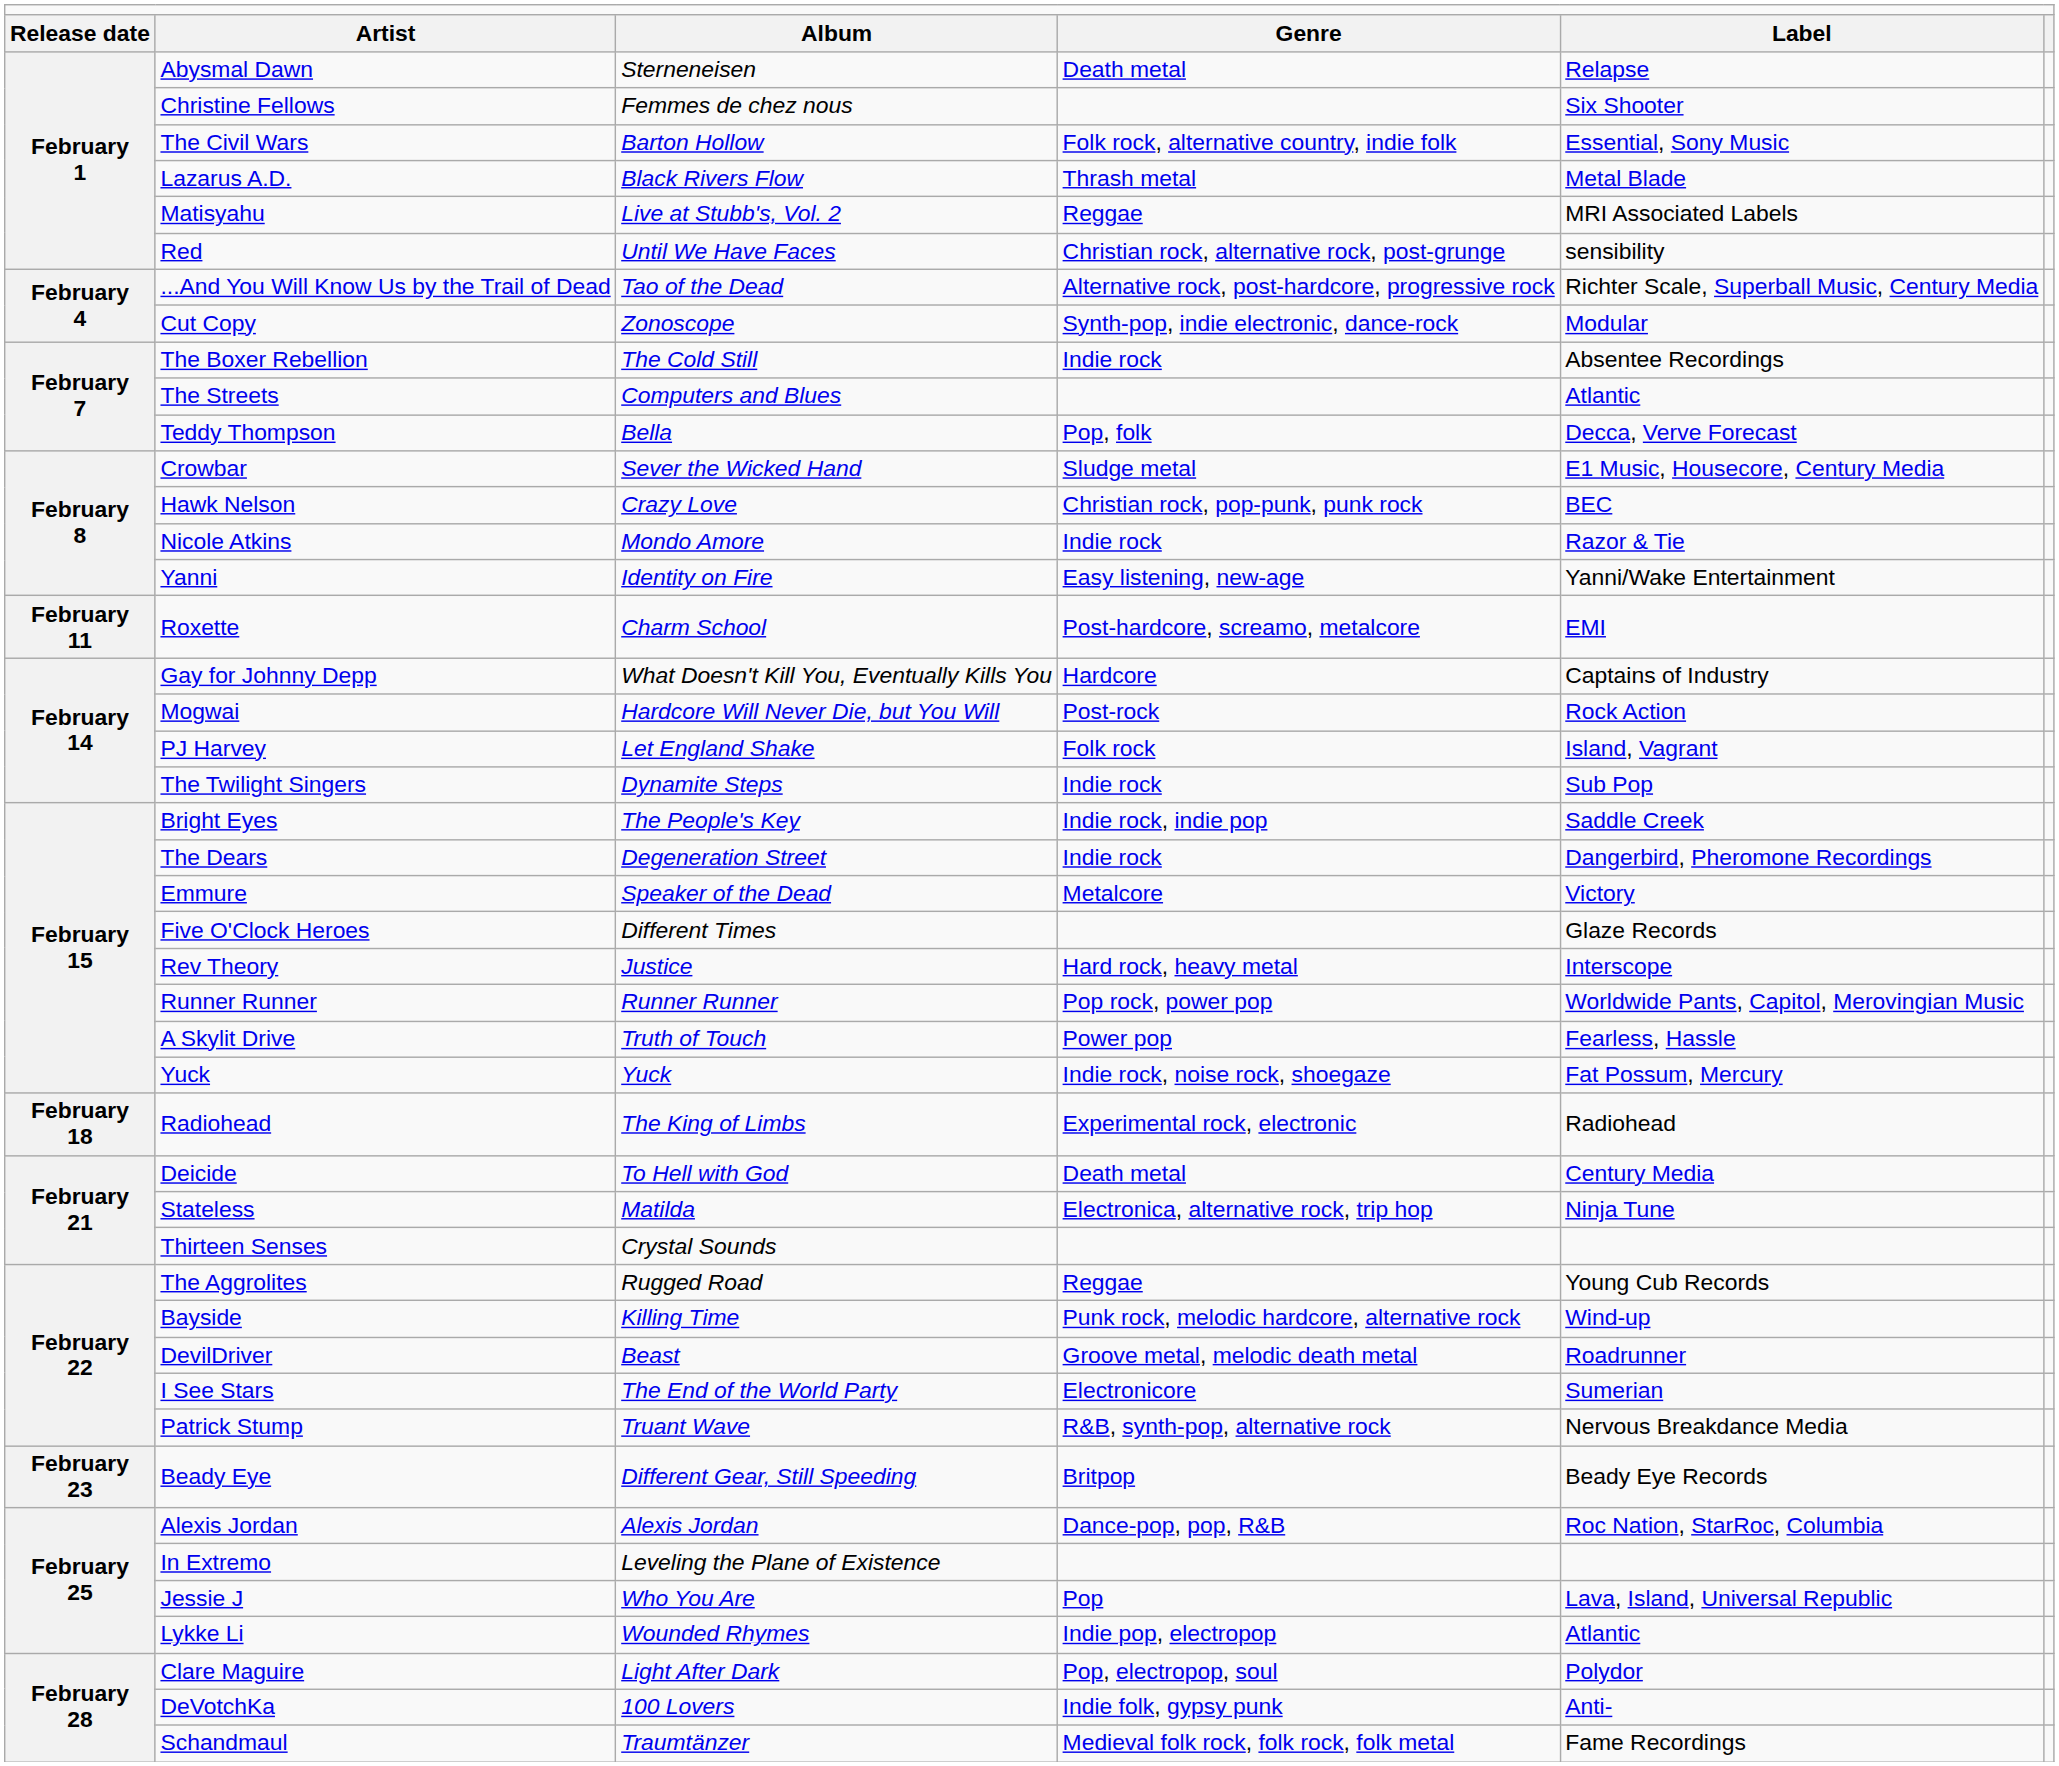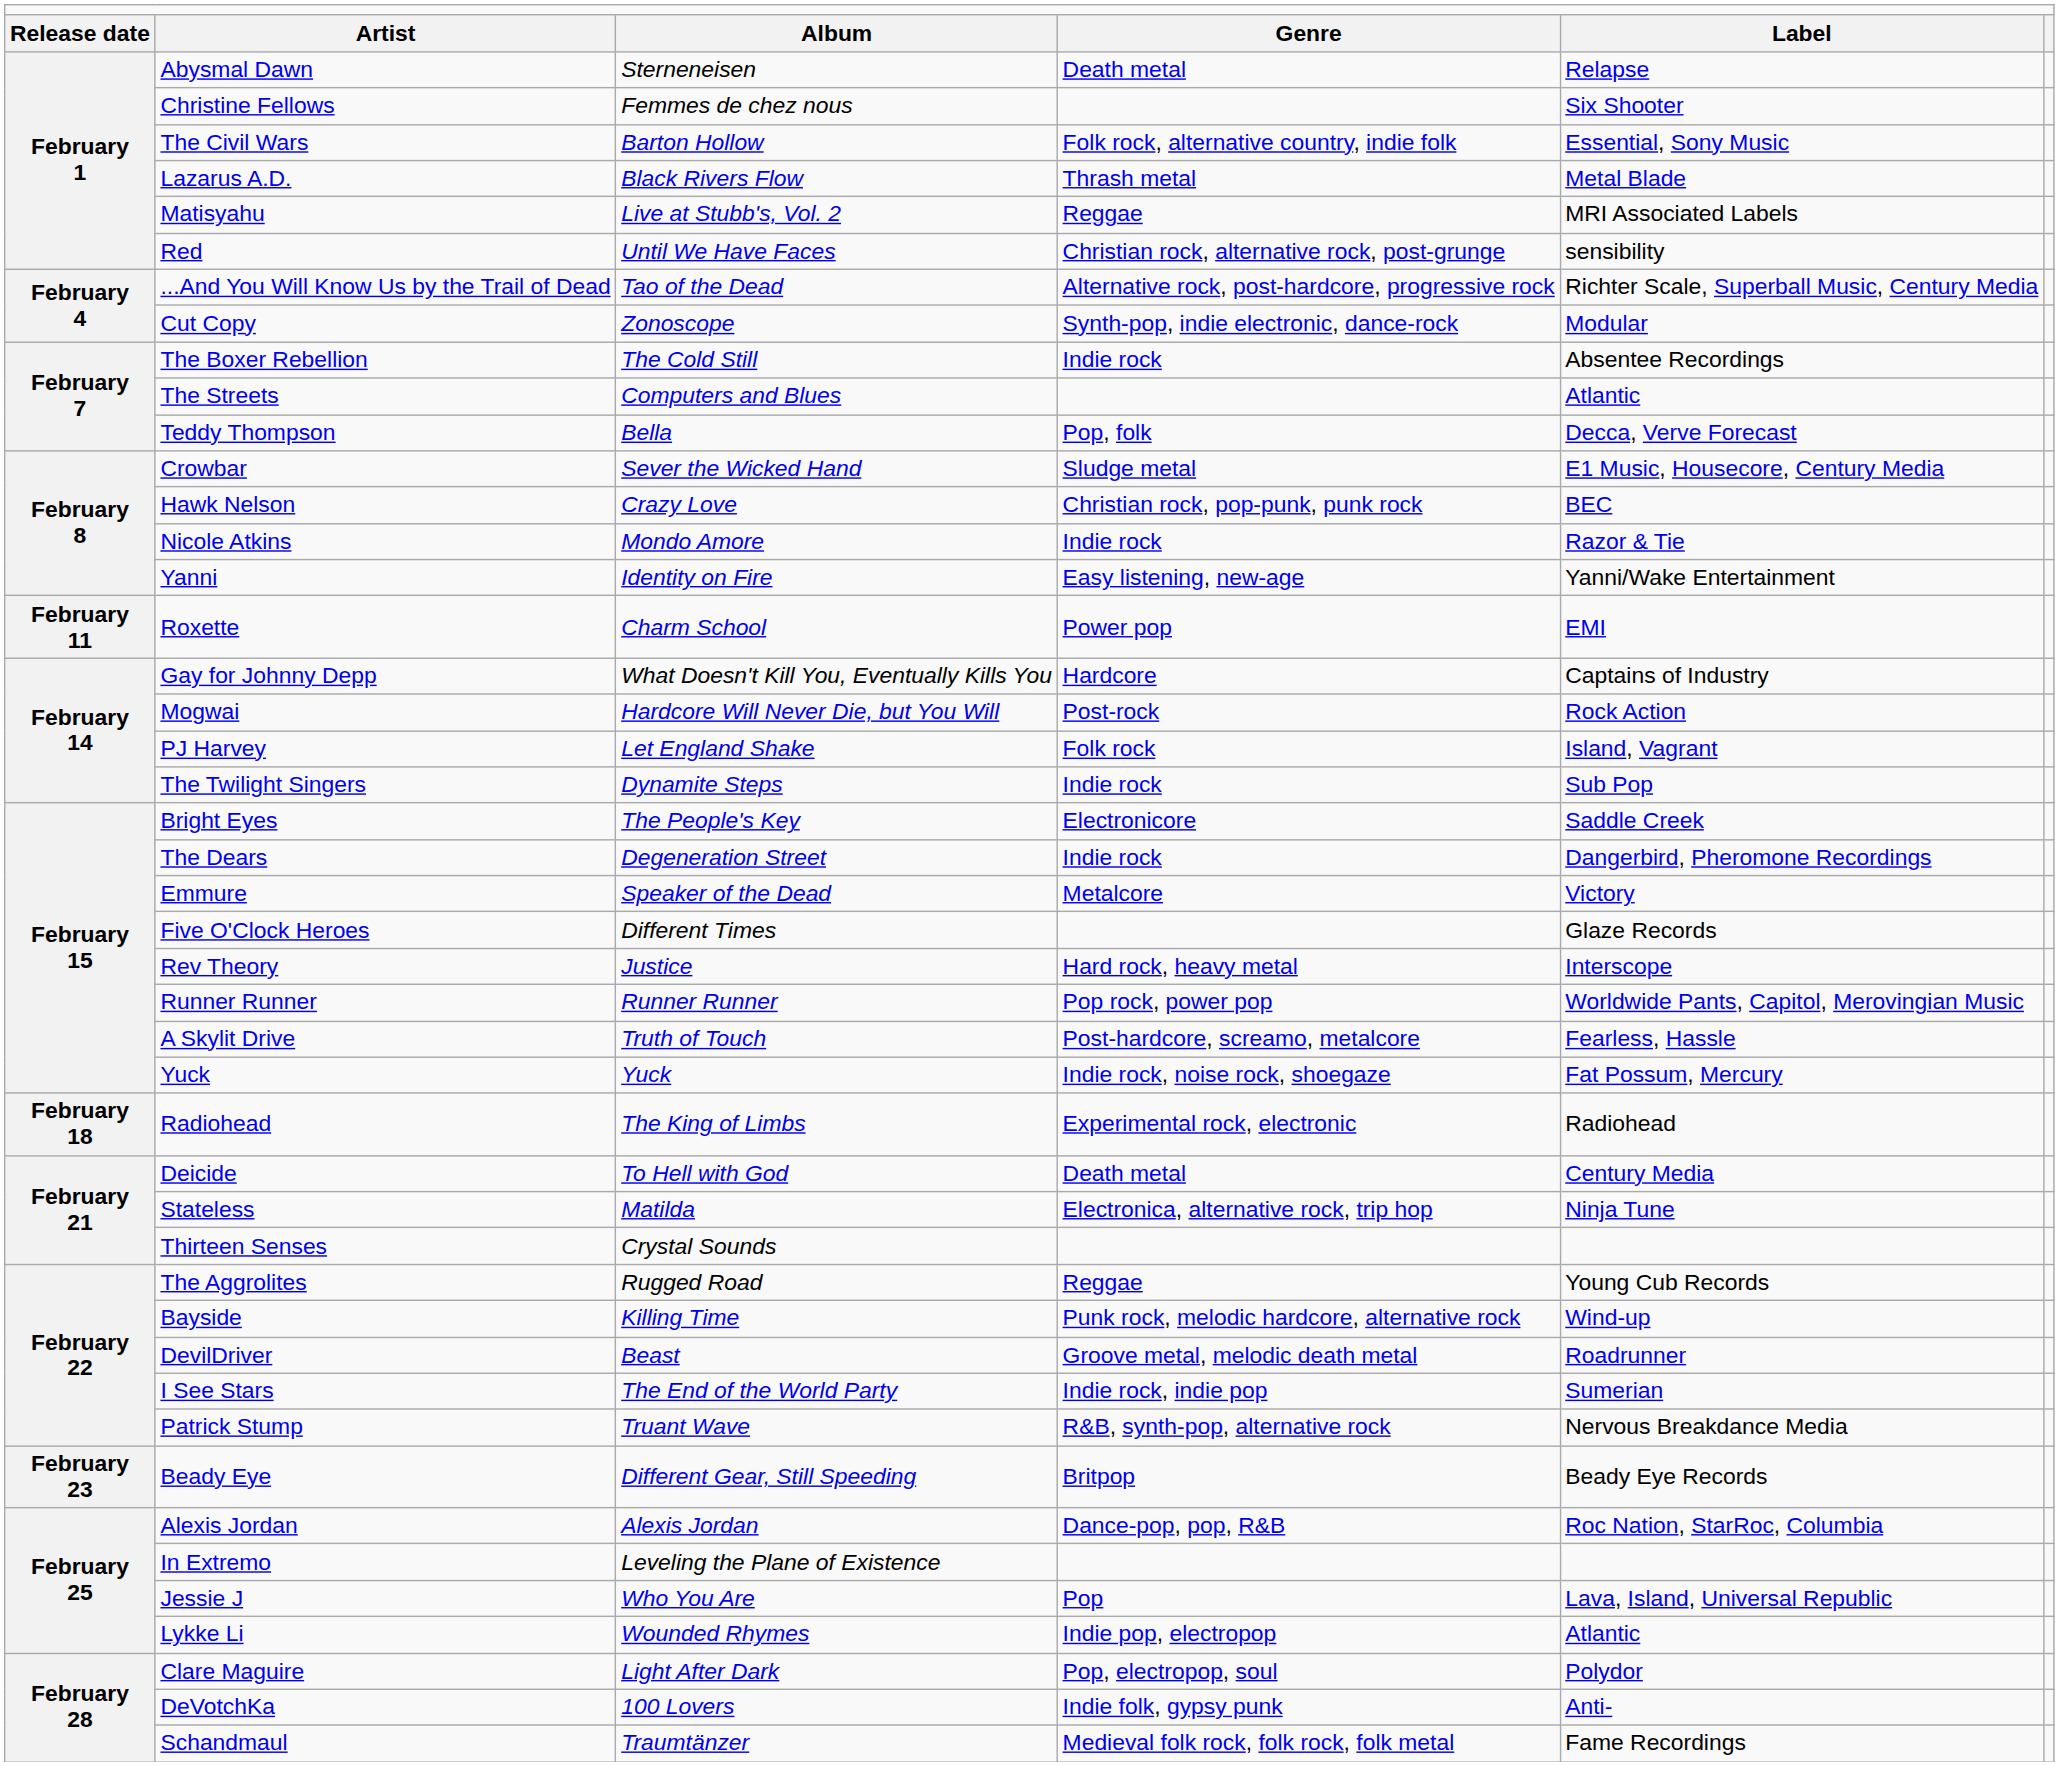Roxette | column 4: Post-hardcore, screamo, metalcore -> Power pop
Bright Eyes | column 4: Indie rock, indie pop -> Electronicore
A Skylit Drive | column 4: Power pop -> Post-hardcore, screamo, metalcore
I See Stars | column 4: Electronicore -> Indie rock, indie pop
